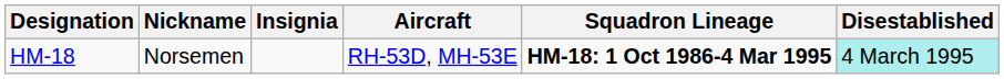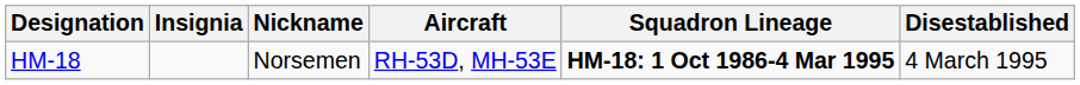columns swapped: Insignia <-> Nickname
HM-18 | Disestablished: paleturquoise background -> no background
